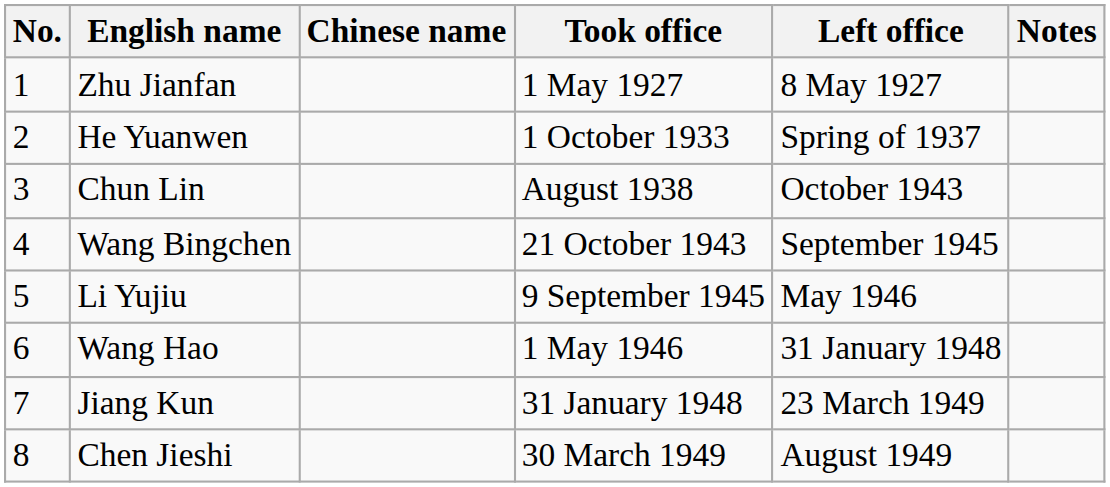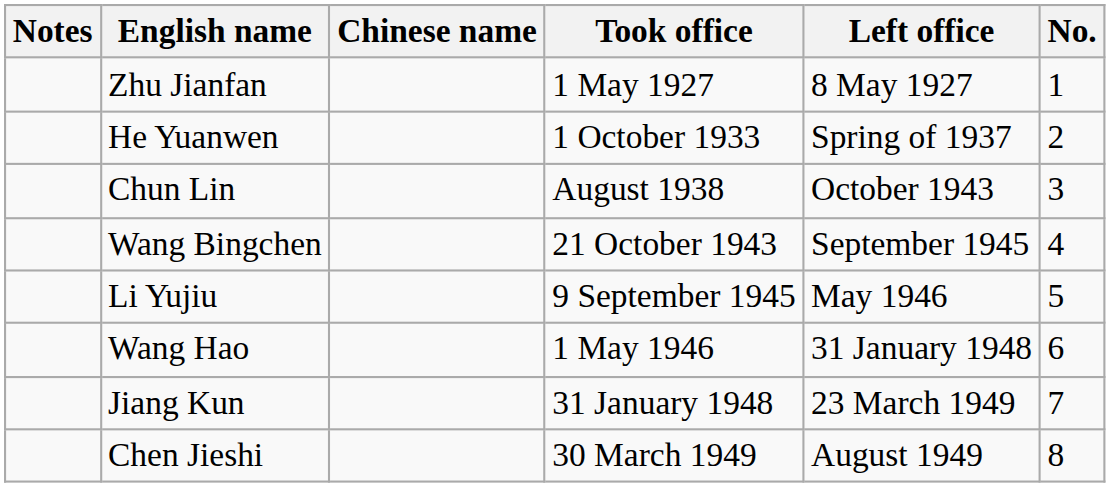columns swapped: No. <-> Notes
